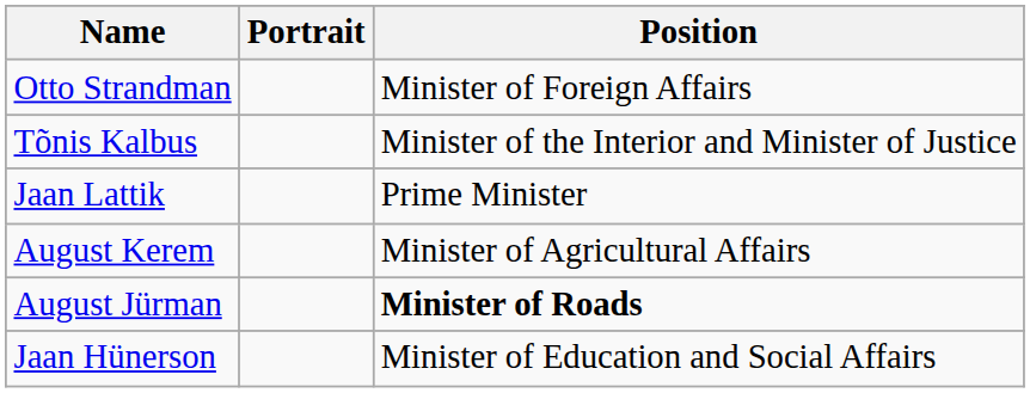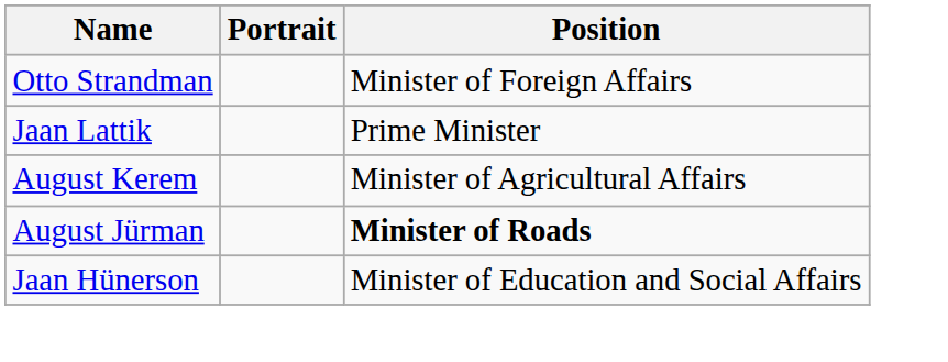- row: Tõnis Kalbus | Minister of the Interior and Minister of Justice
